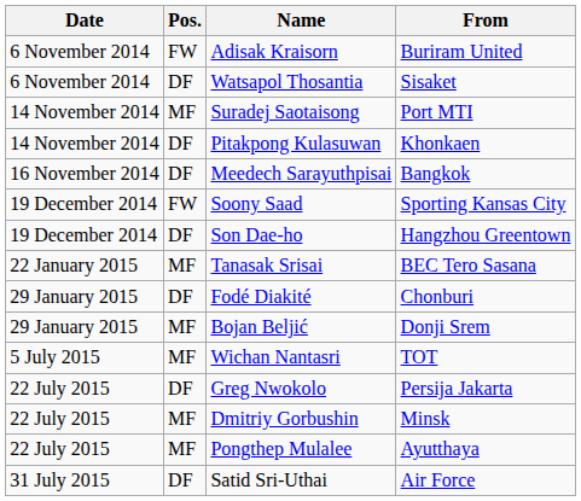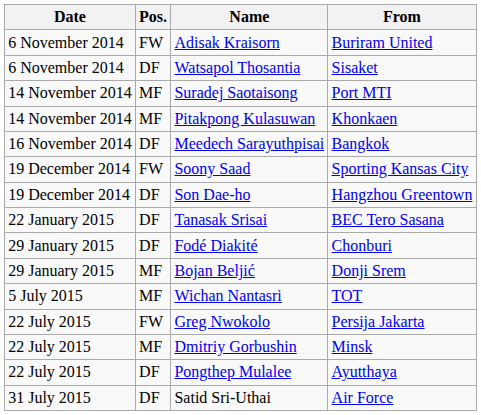Pitakpong Kulasuwan | Pos.: DF -> MF
Tanasak Srisai | Pos.: MF -> DF
Greg Nwokolo | Pos.: DF -> FW
Pongthep Mulalee | Pos.: MF -> DF
